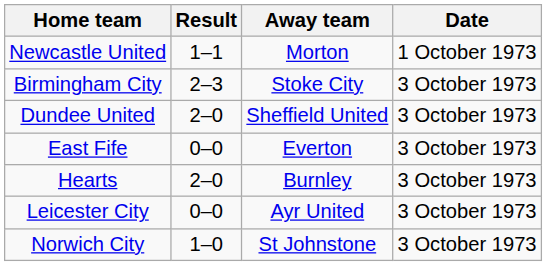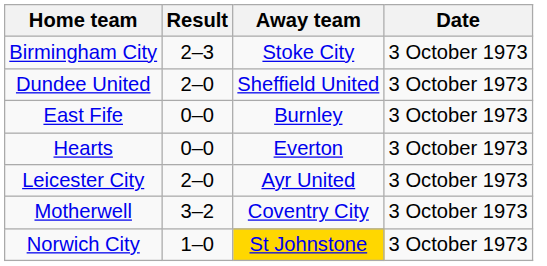- row: Newcastle United | 1–1 | Morton | 1 October 1973
East Fife | Away team: Everton -> Burnley
Hearts | Result: 2–0 -> 0–0
Hearts | Away team: Burnley -> Everton
Leicester City | Result: 0–0 -> 2–0
+ row: Motherwell | 3–2 | Coventry City | 3 October 1973
Norwich City | Away team: no background -> gold background
